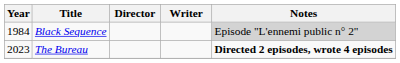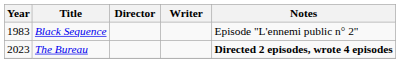Black Sequence | Year: 1984 -> 1983
Black Sequence | Notes: lightgrey background -> no background
